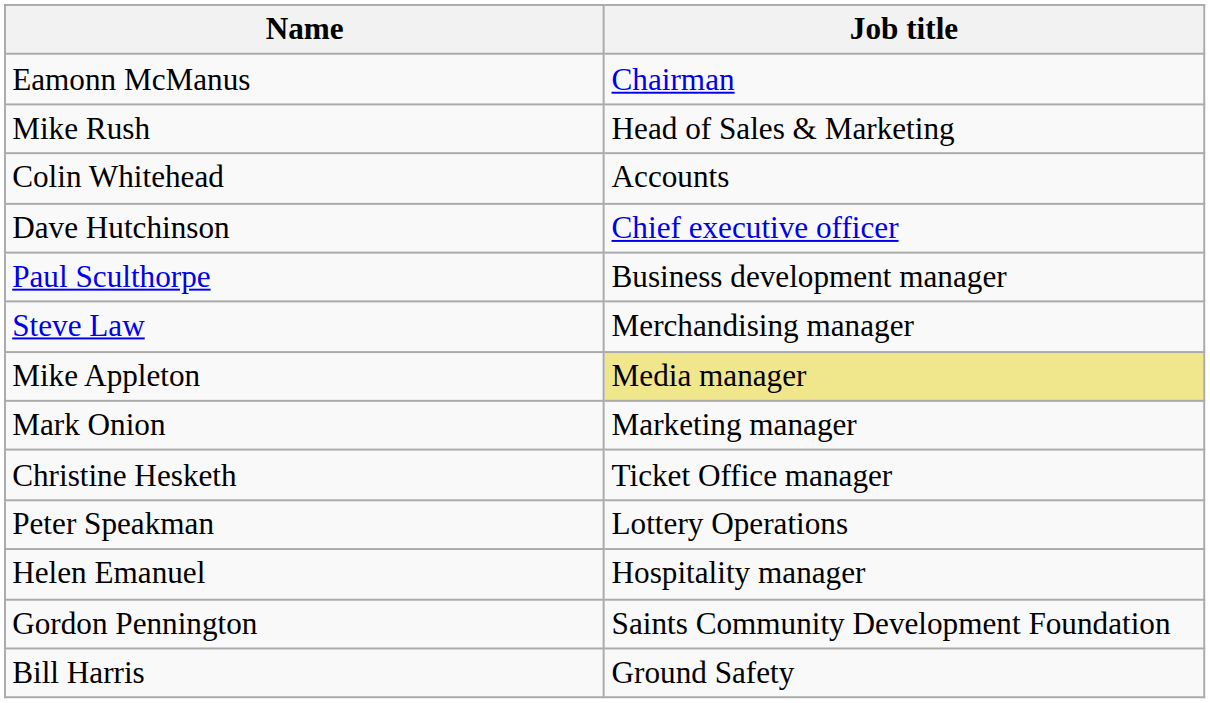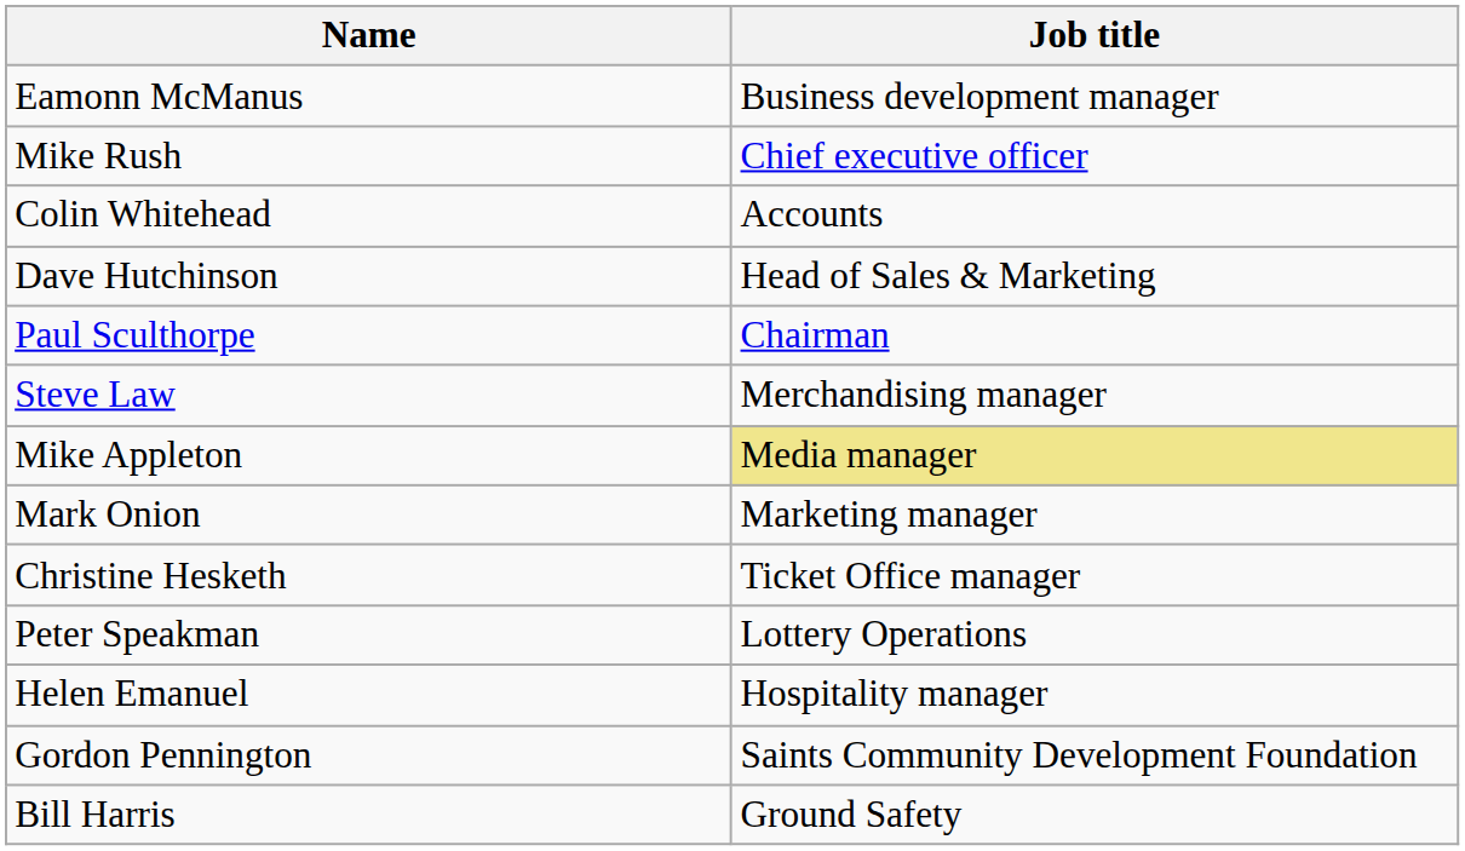Eamonn McManus | Job title: Chairman -> Business development manager
Mike Rush | Job title: Head of Sales & Marketing -> Chief executive officer
Dave Hutchinson | Job title: Chief executive officer -> Head of Sales & Marketing
Paul Sculthorpe | Job title: Business development manager -> Chairman
